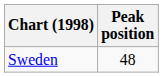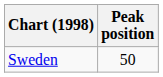Sweden | Peak position: 48 -> 50
